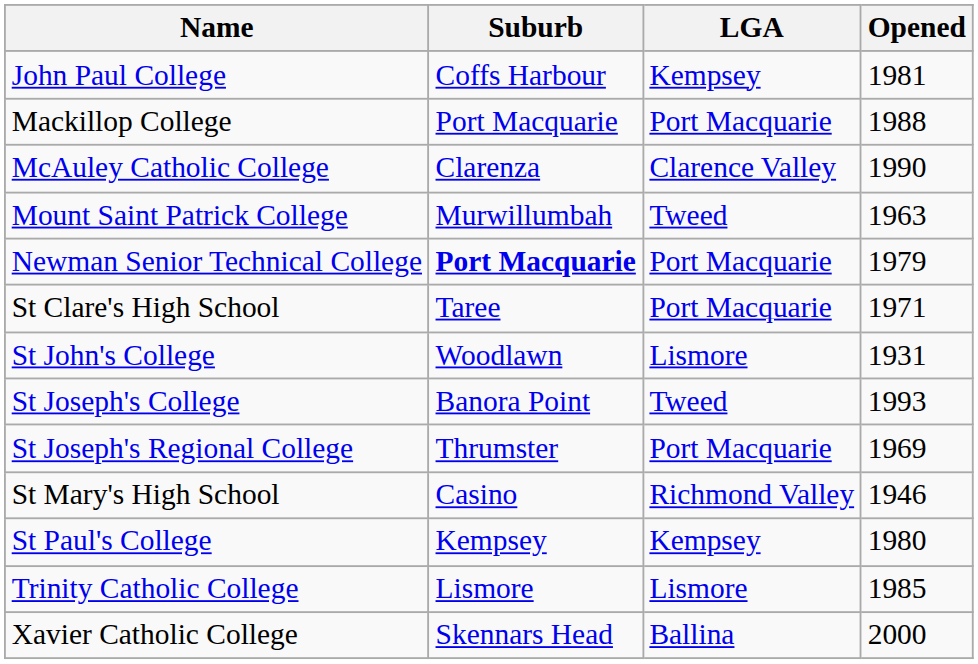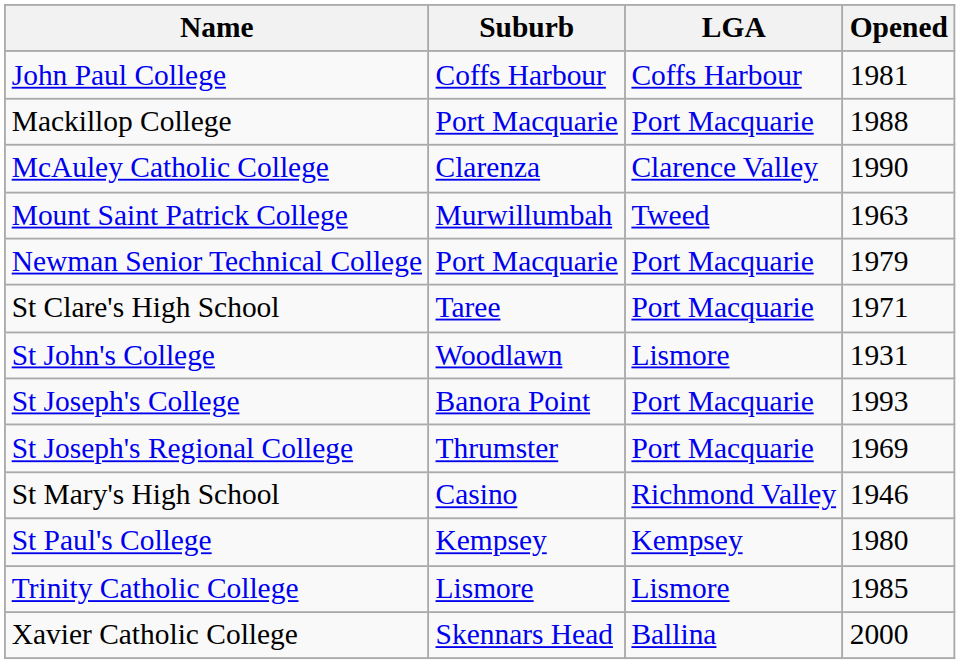John Paul College | LGA: Kempsey -> Coffs Harbour
Newman Senior Technical College | Suburb: bold -> normal
St Joseph's College | LGA: Tweed -> Port Macquarie
